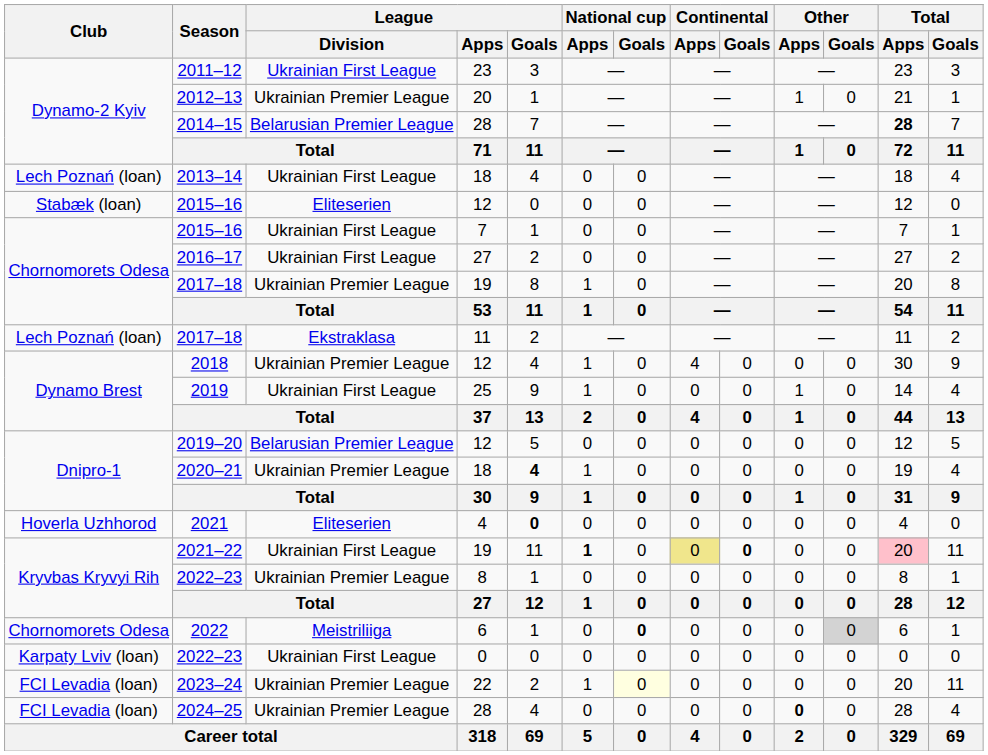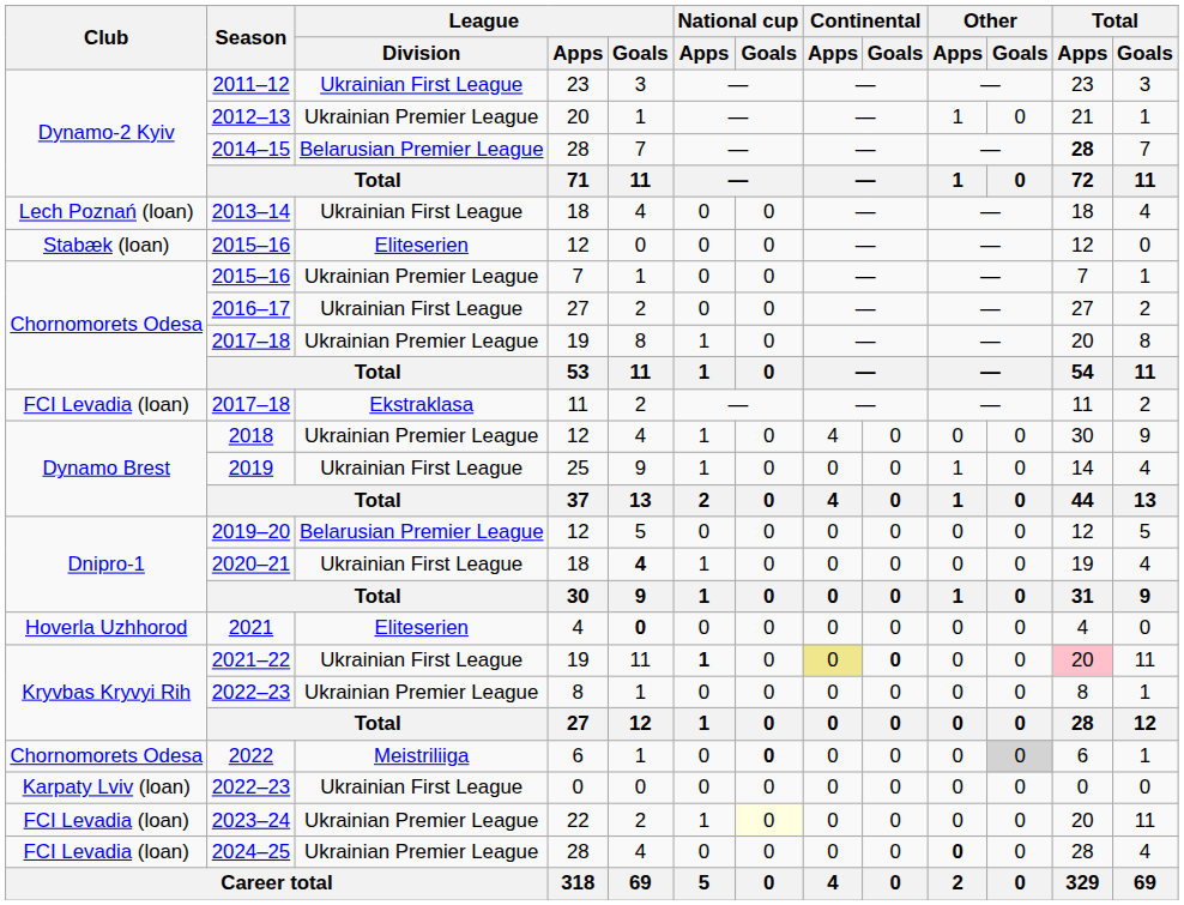2015–16 / 7 | League / Division: Ukrainian First League -> Ukrainian Premier League
2017–18 / 11 | Club: Lech Poznań (loan) -> FCI Levadia (loan)
2020–21 | League / Division: Ukrainian Premier League -> Ukrainian First League
